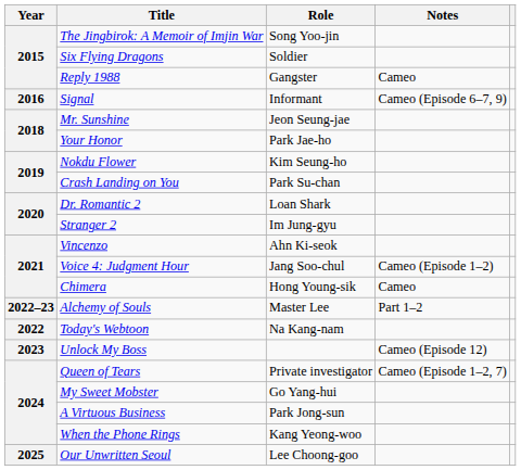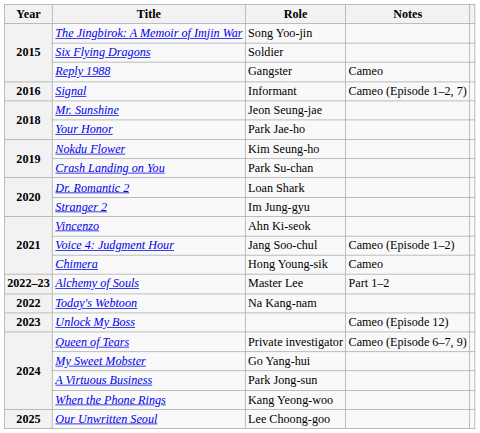Signal | Notes: Cameo (Episode 6–7, 9) -> Cameo (Episode 1–2, 7)
Queen of Tears | Notes: Cameo (Episode 1–2, 7) -> Cameo (Episode 6–7, 9)
